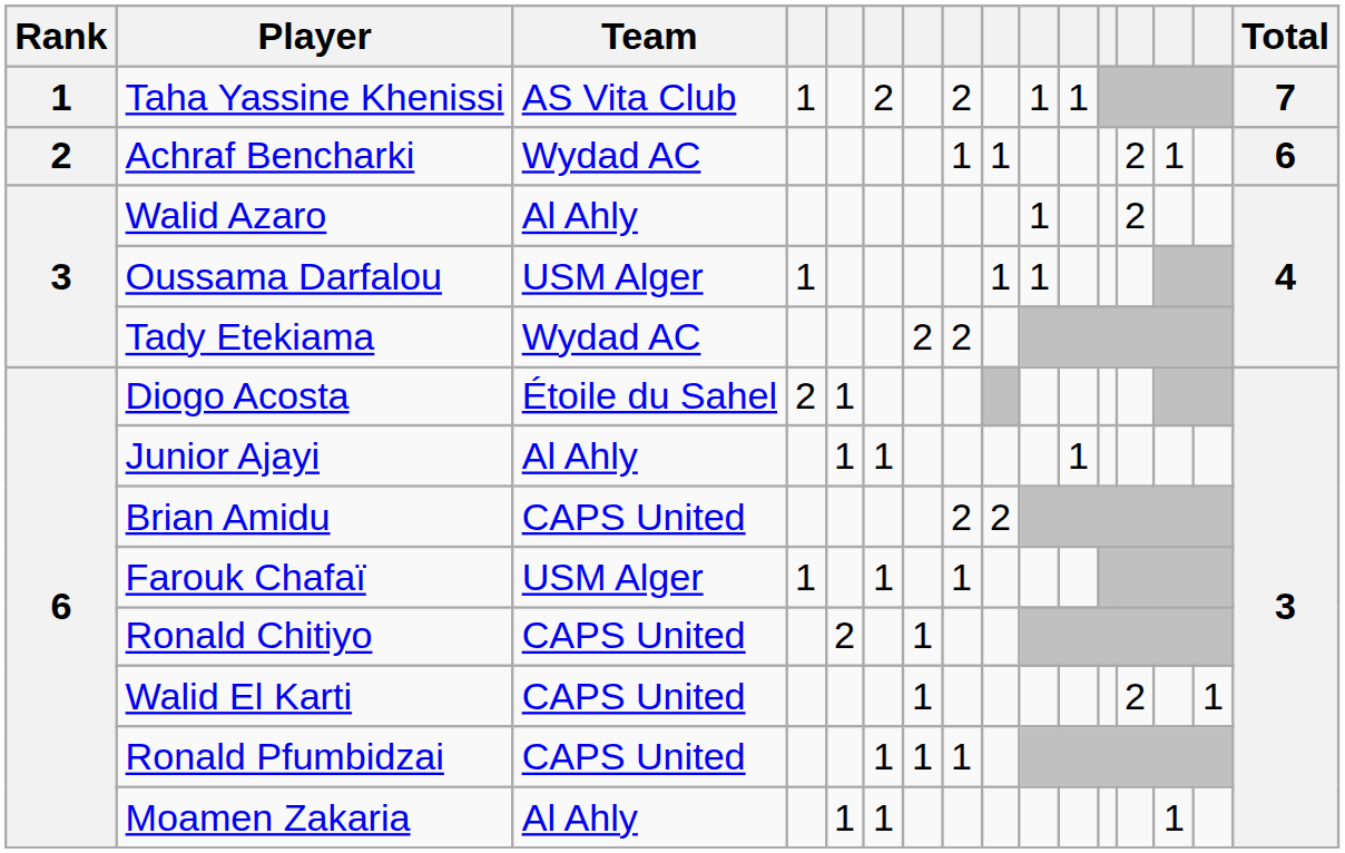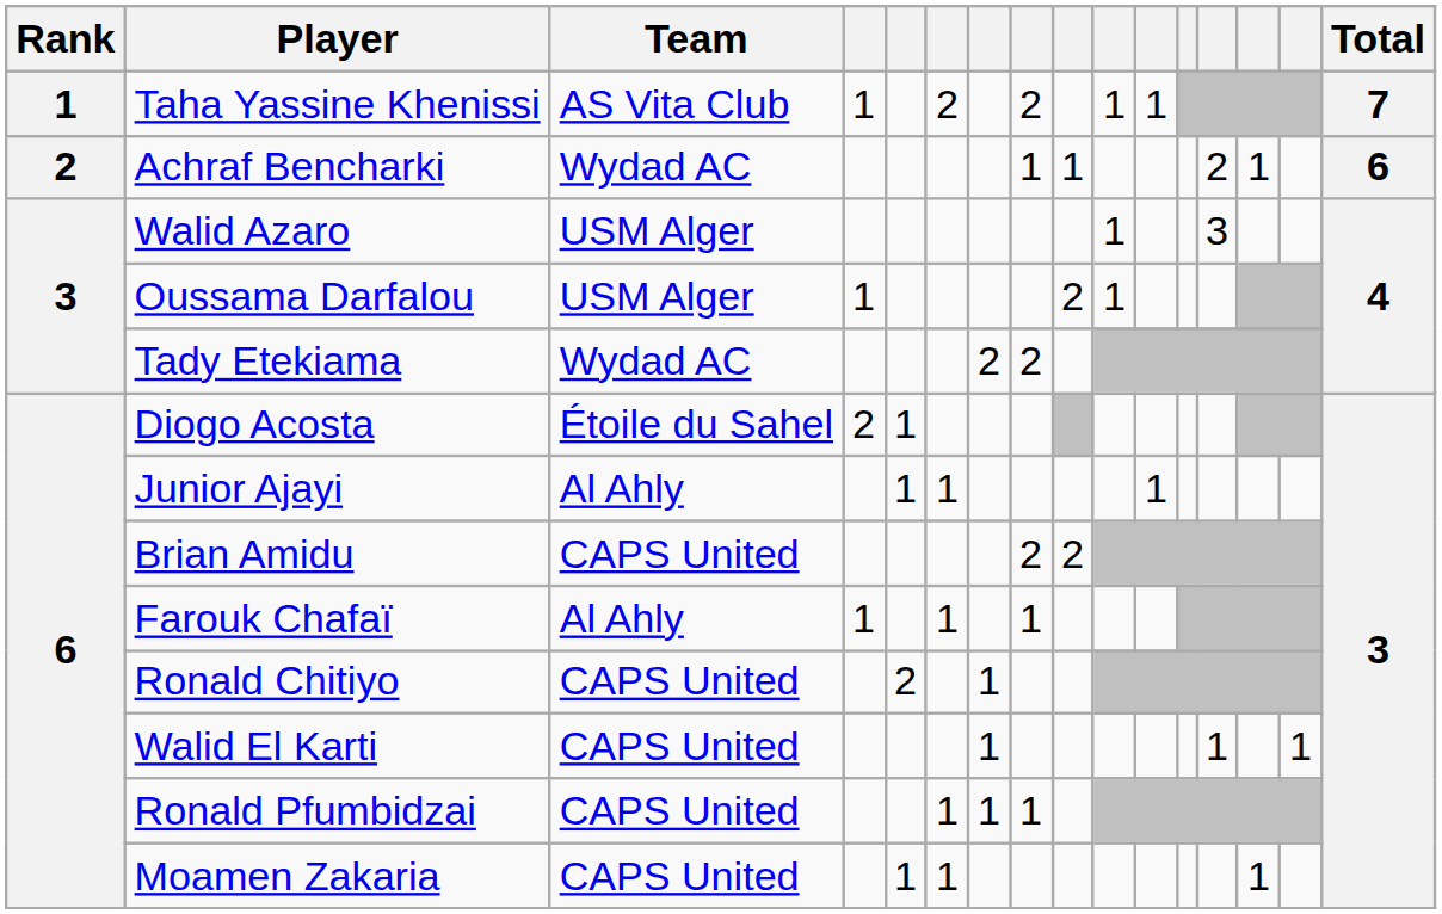Walid Azaro | Team: Al Ahly -> USM Alger
Walid Azaro | column 13: 2 -> 3
Oussama Darfalou | column 9: 1 -> 2
Farouk Chafaï | Team: USM Alger -> Al Ahly
Walid El Karti | column 13: 2 -> 1
Moamen Zakaria | Team: Al Ahly -> CAPS United
